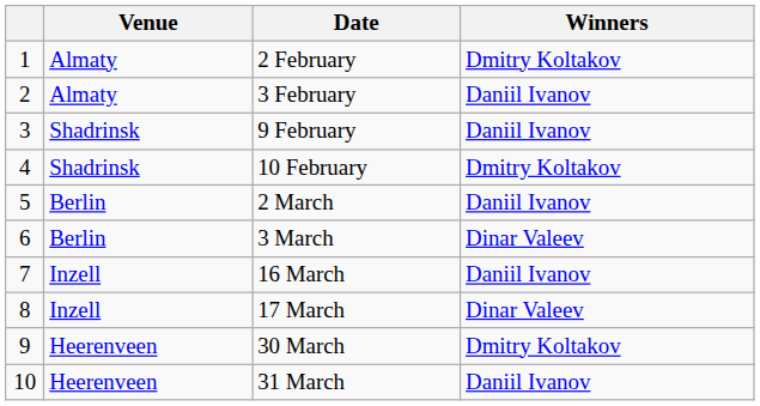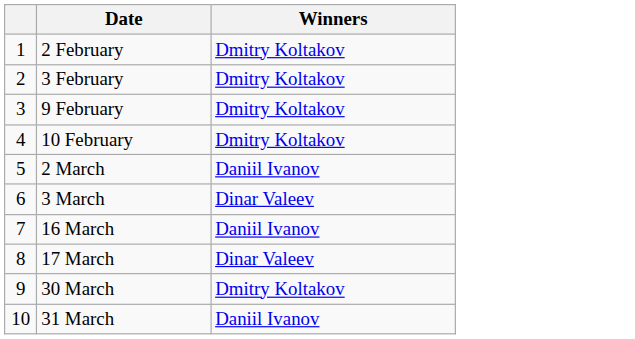- column: Venue | Almaty | Almaty | Shadrinsk | Shadrinsk | Berlin | Berlin | Inzell | Inzell | Heerenveen | Heerenveen
3 February | Winners: Daniil Ivanov -> Dmitry Koltakov
9 February | Winners: Daniil Ivanov -> Dmitry Koltakov
